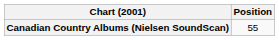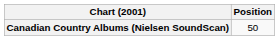Canadian Country Albums (Nielsen SoundScan) | Position: 55 -> 50
